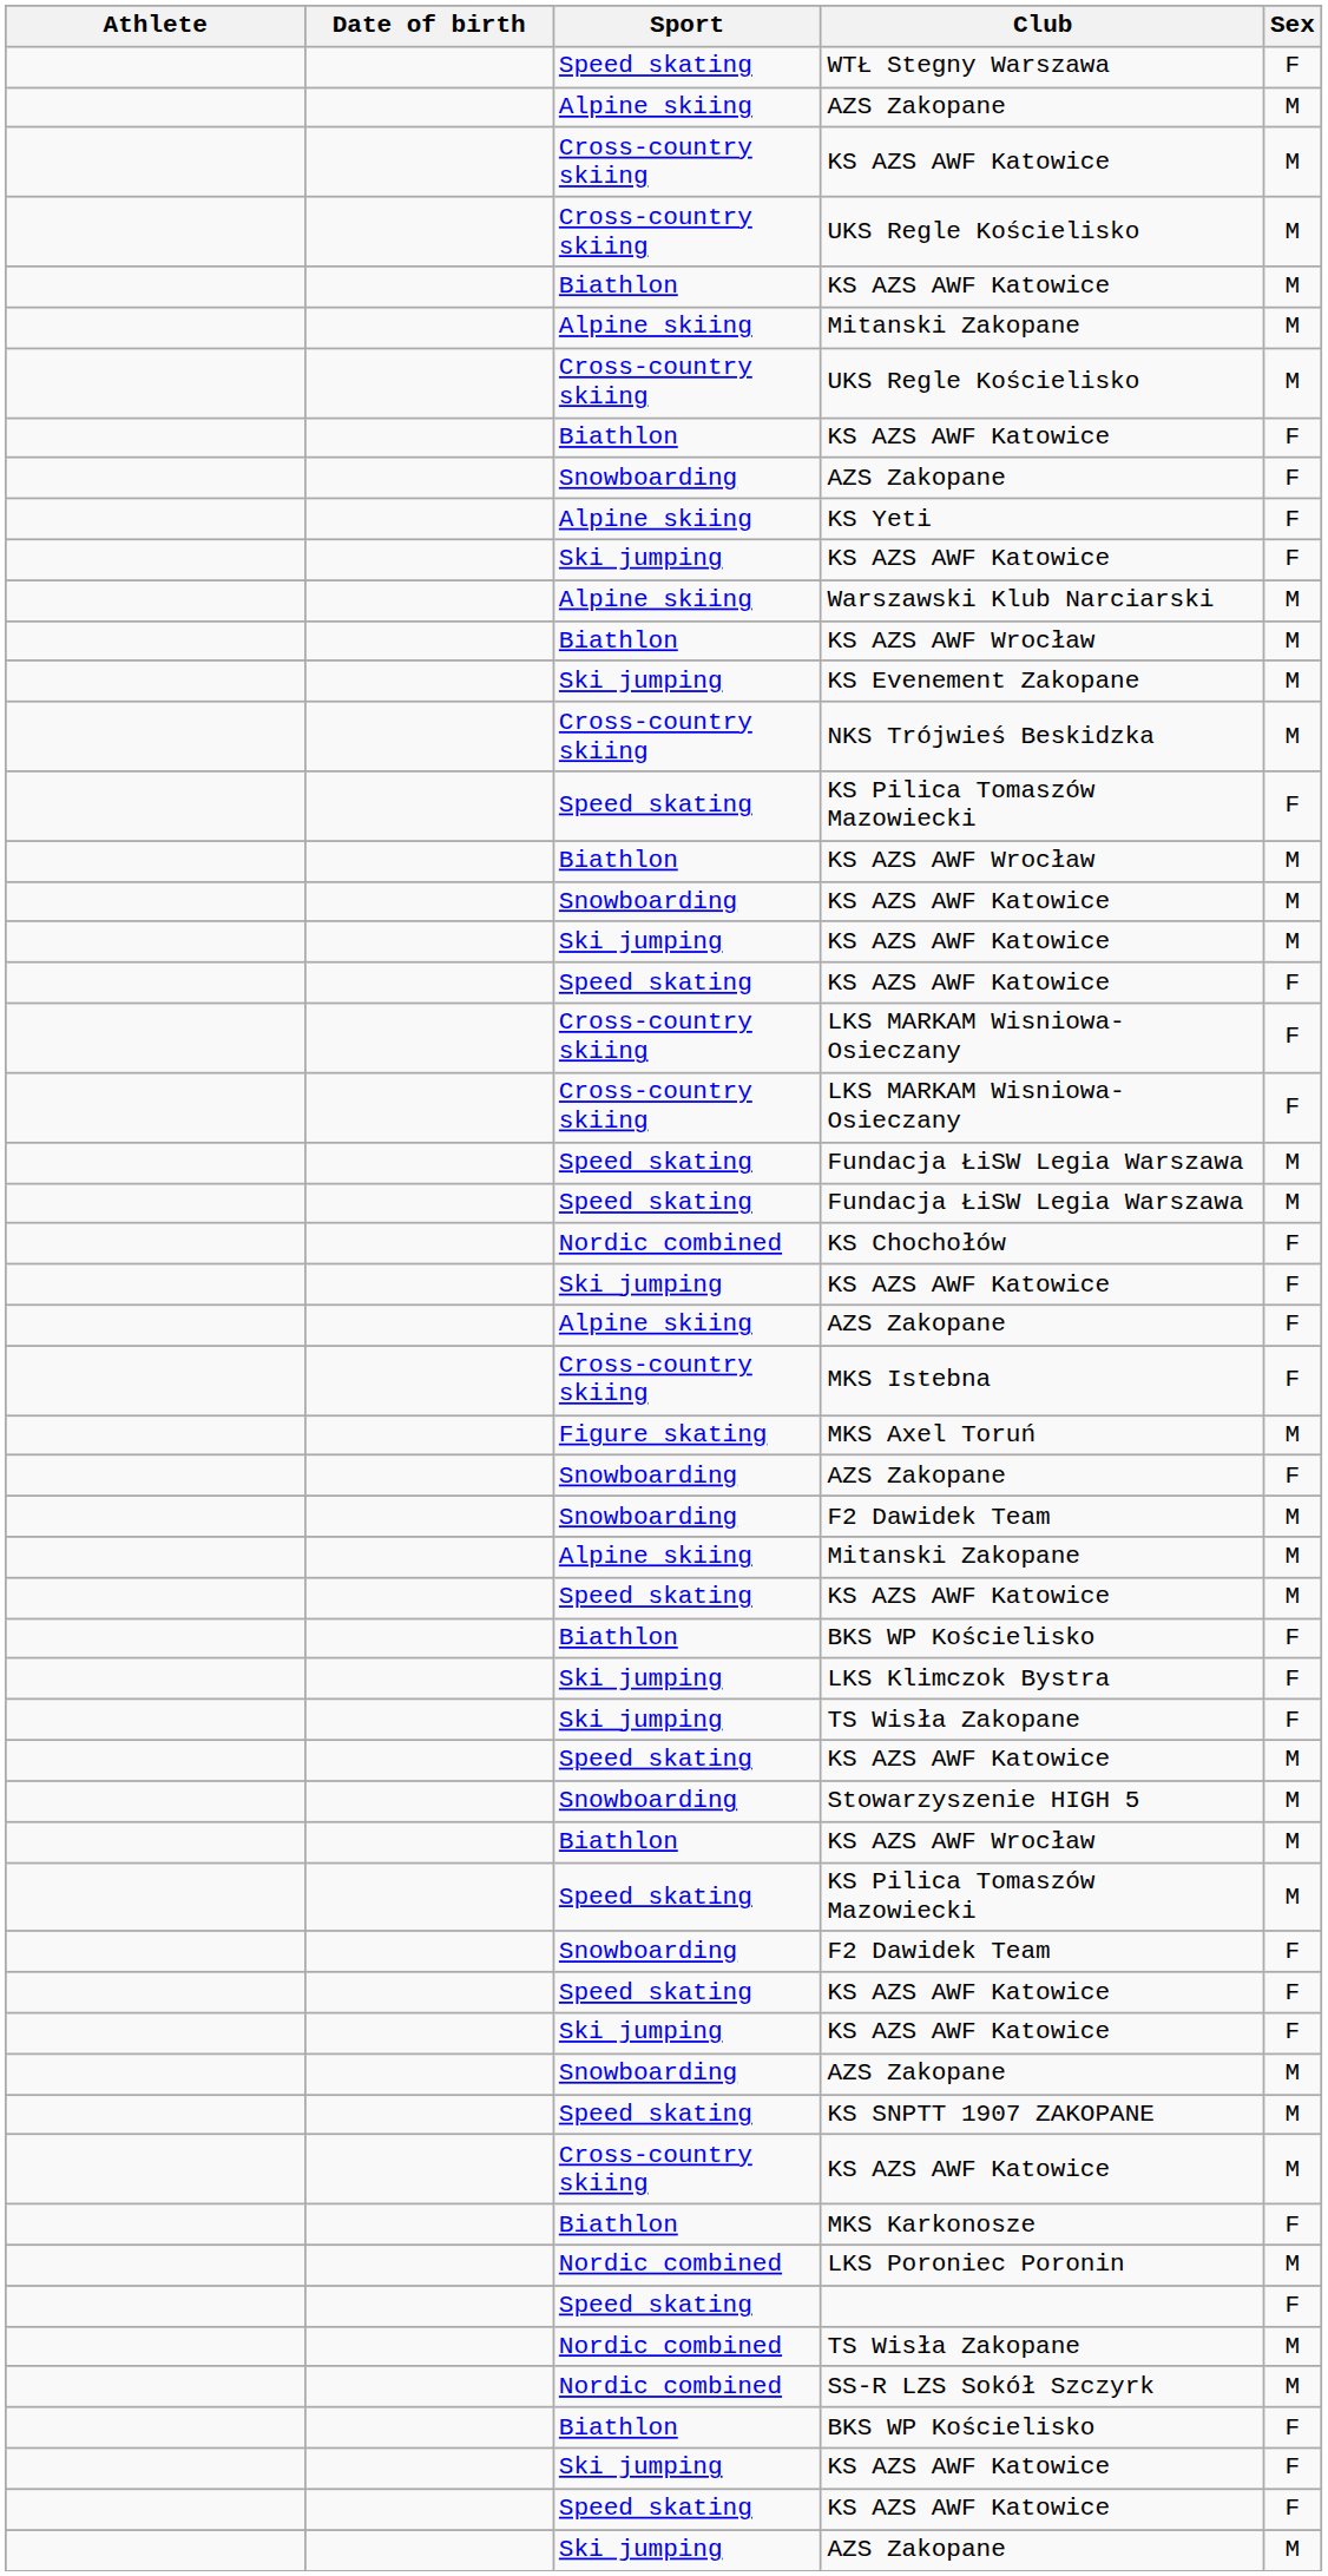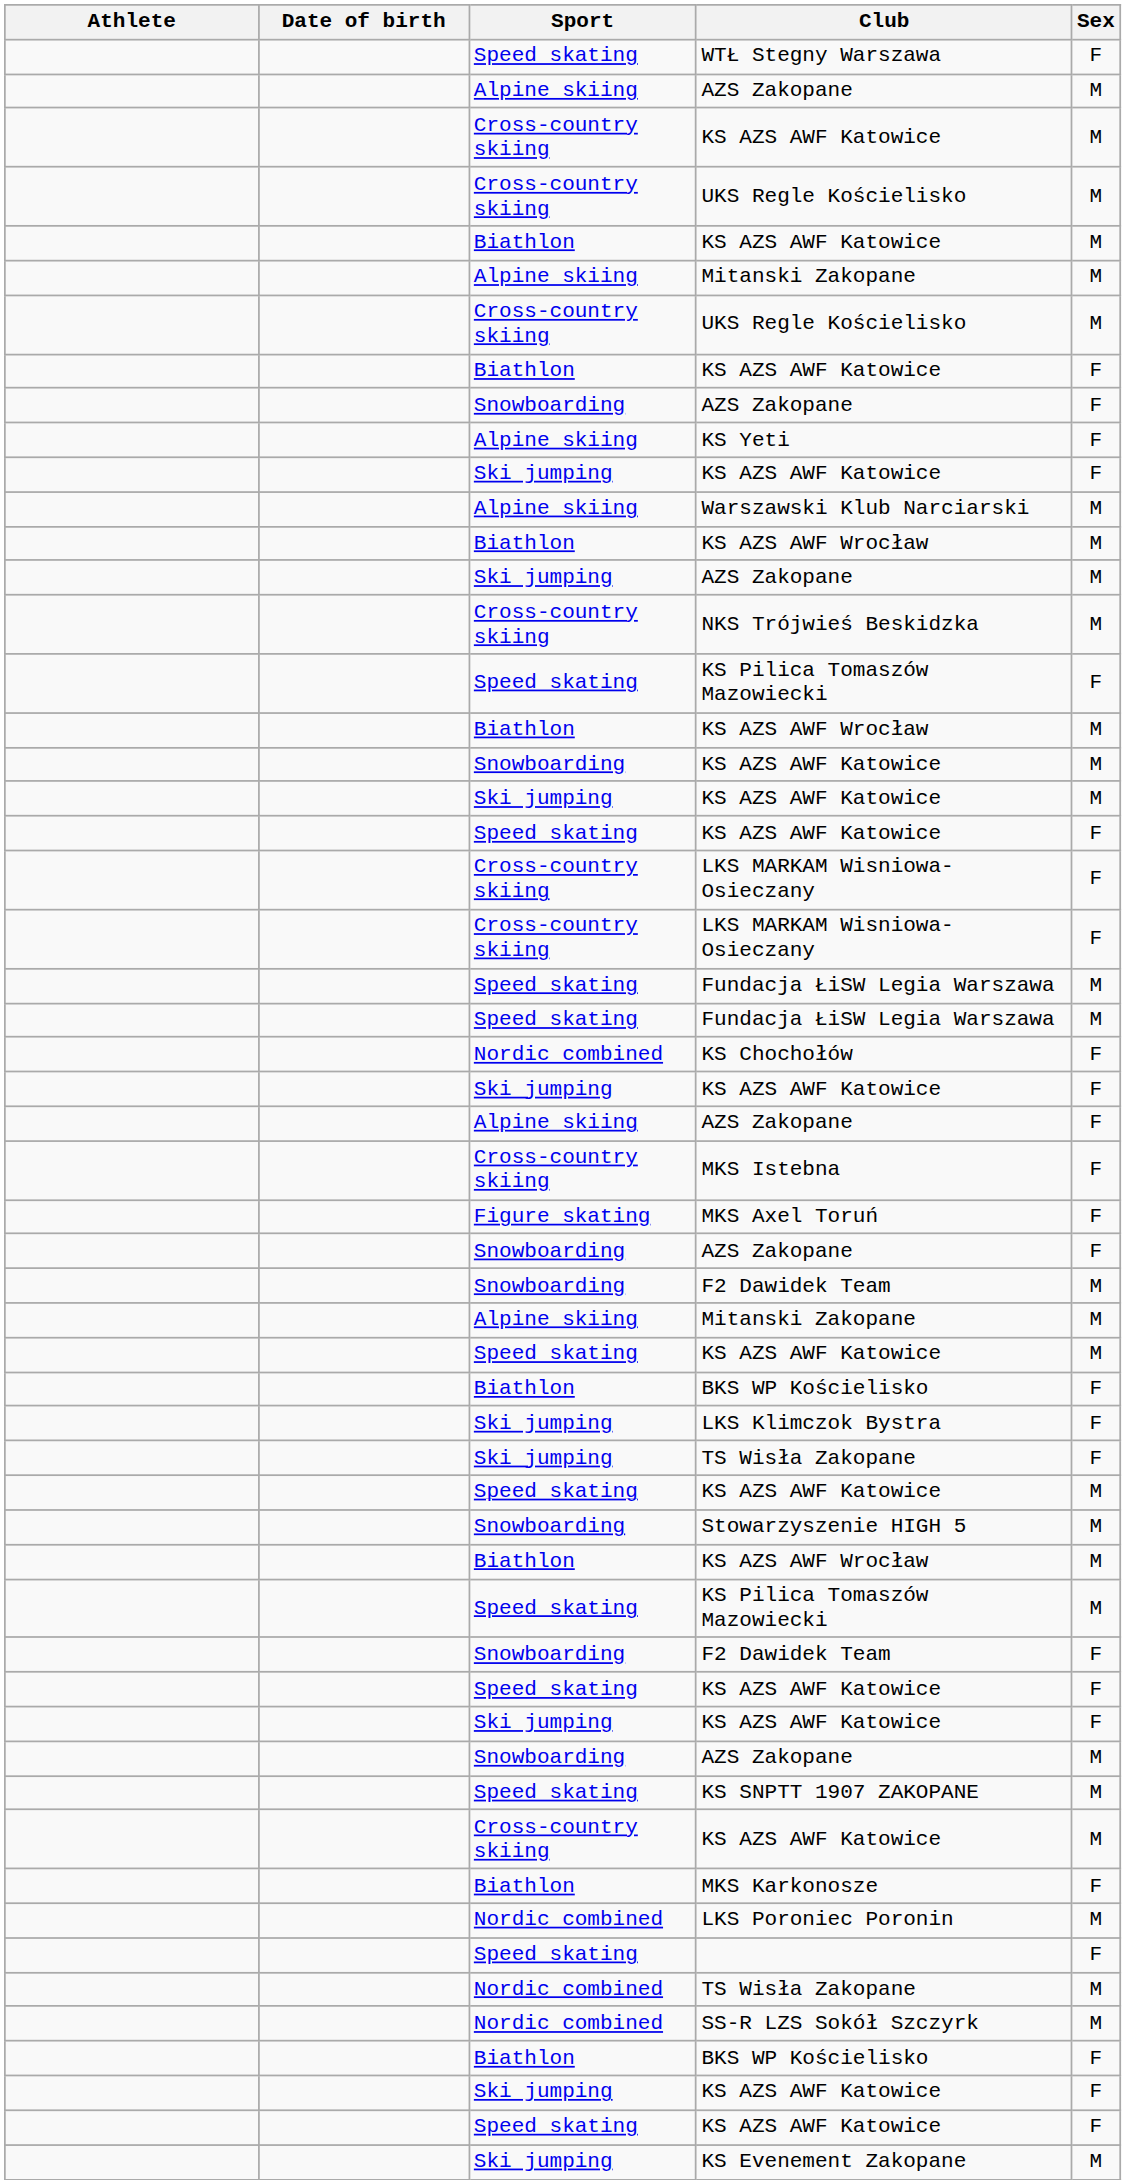rows swapped: Ski jumping / AZS Zakopane <-> KS Evenement Zakopane
MKS Axel Toruń | Sex: M -> F
